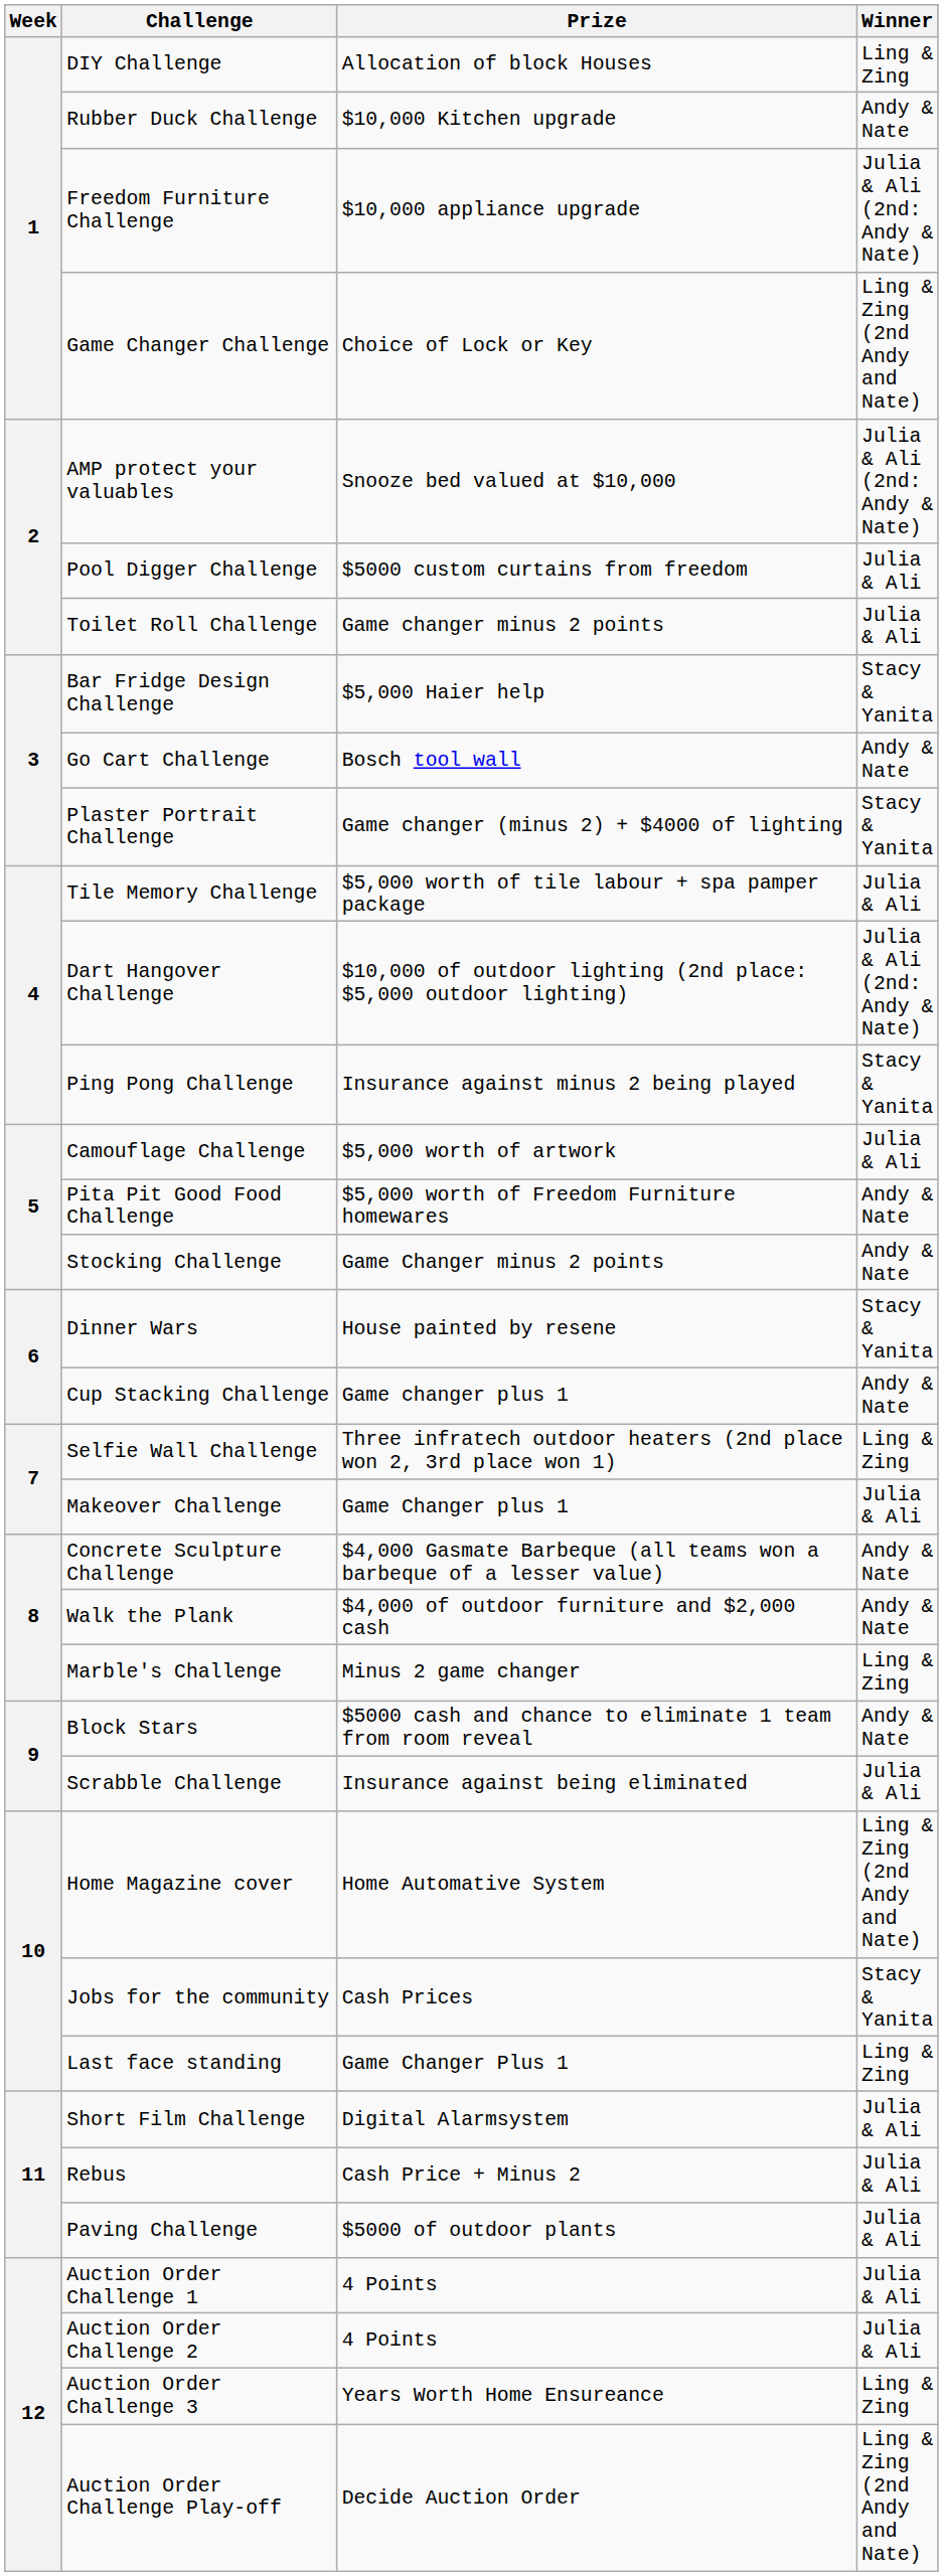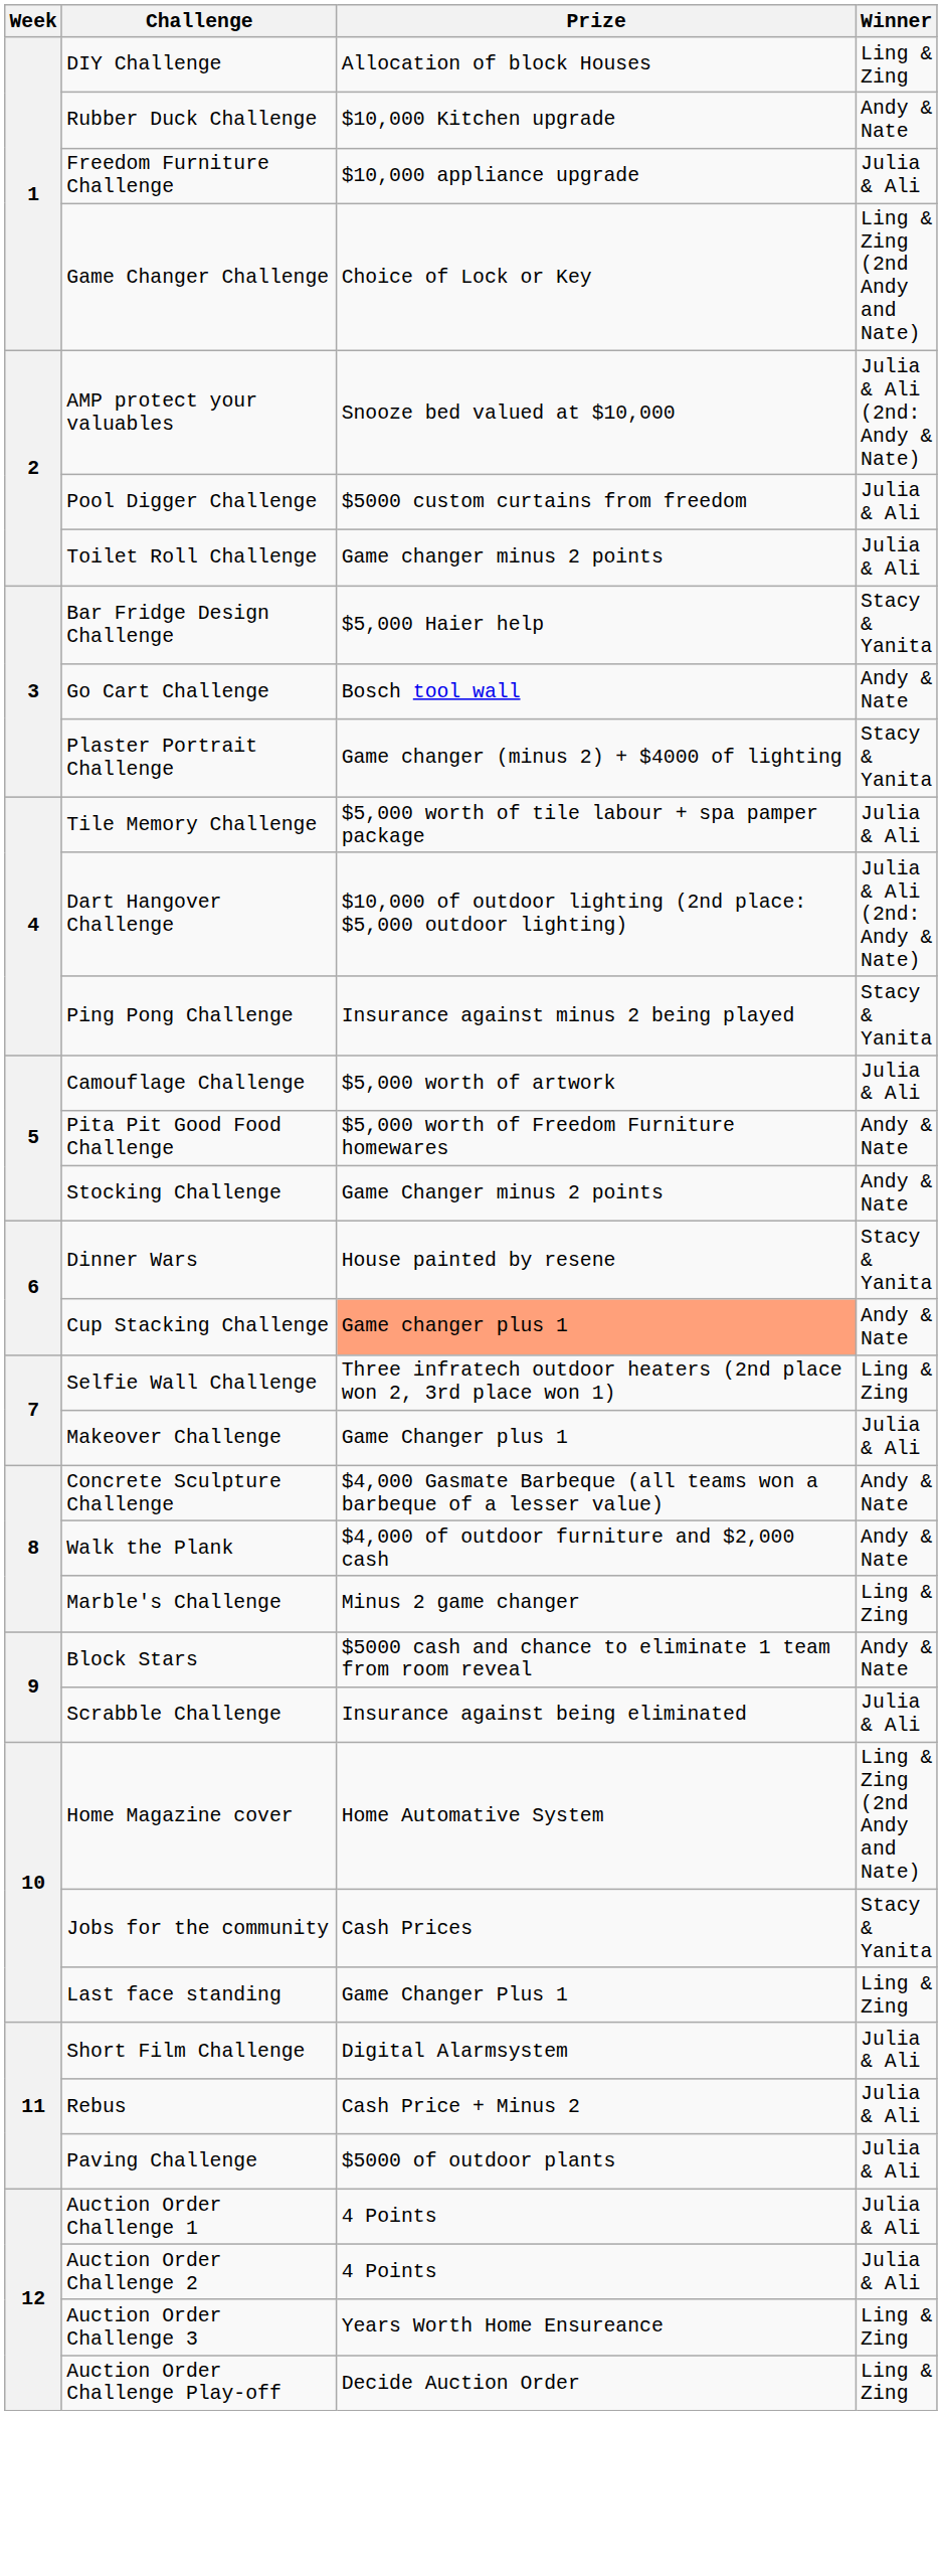Freedom Furniture Challenge | Winner: Julia & Ali (2nd: Andy & Nate) -> Julia & Ali
Cup Stacking Challenge | Prize: no background -> lightsalmon background
Auction Order Challenge Play-off | Winner: Ling & Zing (2nd Andy and Nate) -> Ling & Zing
